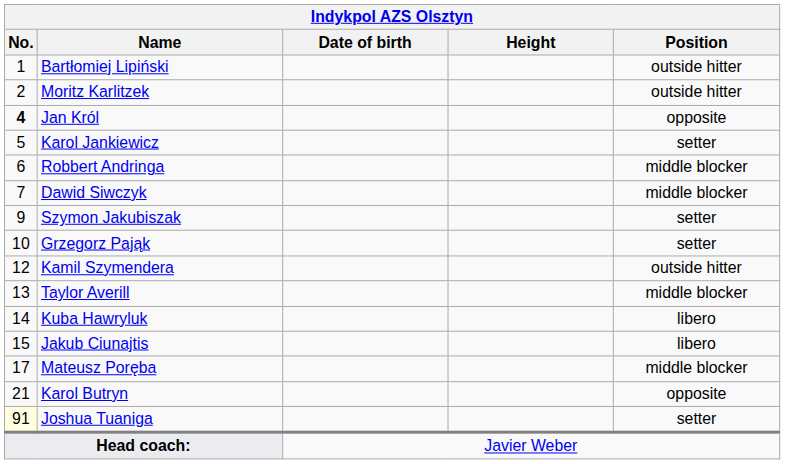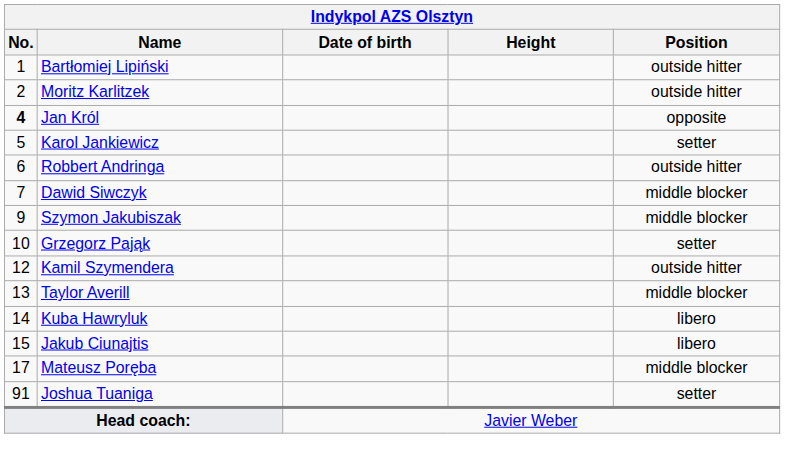Robbert Andringa | Position: middle blocker -> outside hitter
Szymon Jakubiszak | Position: setter -> middle blocker
- row: 21 | Karol Butryn | opposite
Joshua Tuaniga | No.: lightyellow background -> no background
